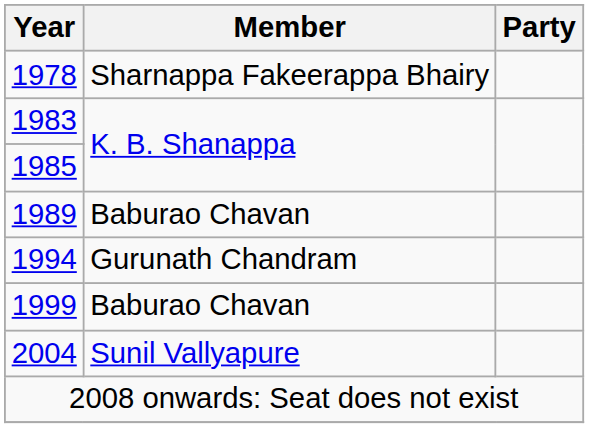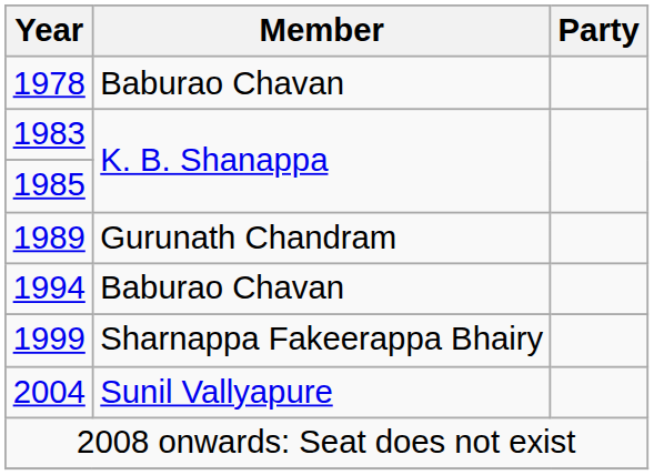1978 | Member: Sharnappa Fakeerappa Bhairy -> Baburao Chavan
1989 | Member: Baburao Chavan -> Gurunath Chandram
1994 | Member: Gurunath Chandram -> Baburao Chavan
1999 | Member: Baburao Chavan -> Sharnappa Fakeerappa Bhairy
